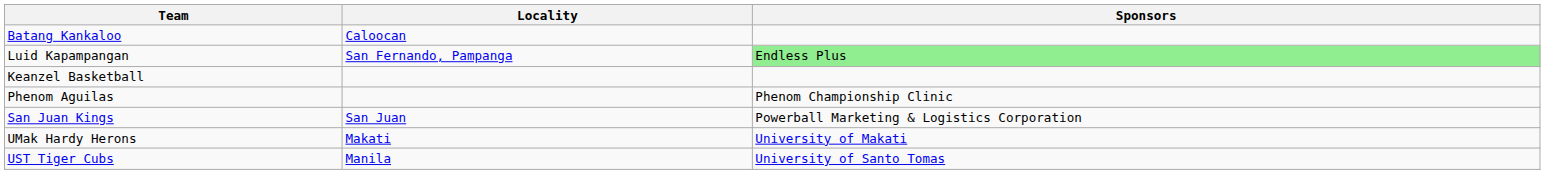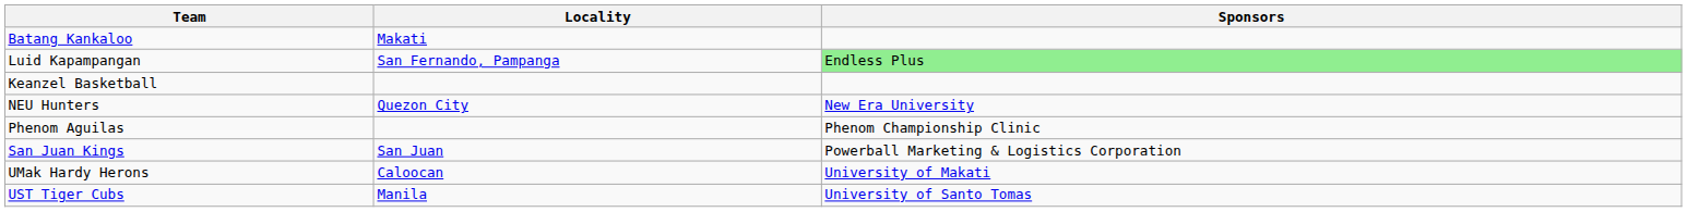Batang Kankaloo | Locality: Caloocan -> Makati
+ row: NEU Hunters | Quezon City | New Era University
UMak Hardy Herons | Locality: Makati -> Caloocan
